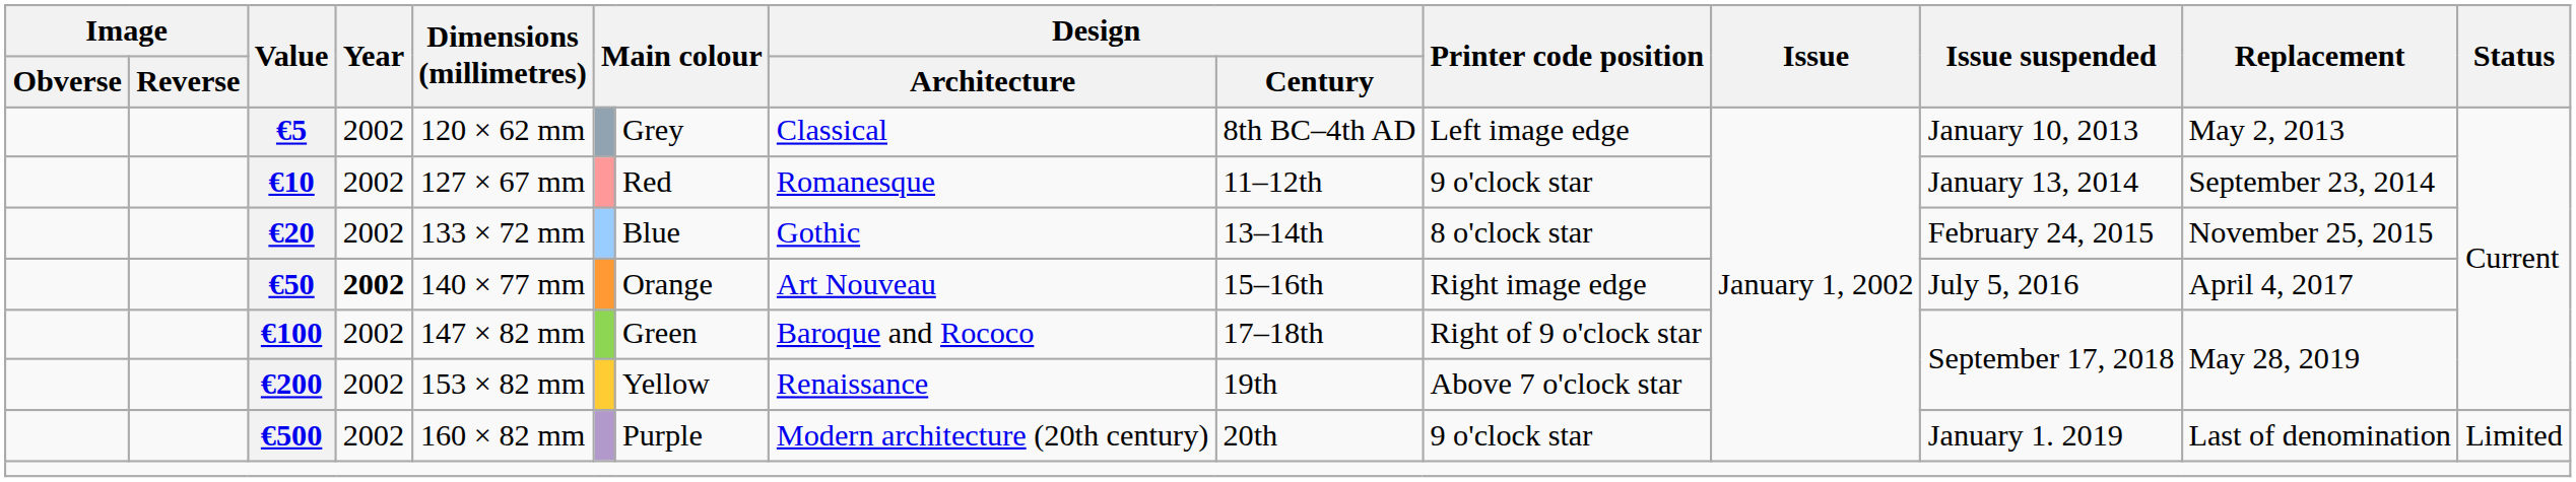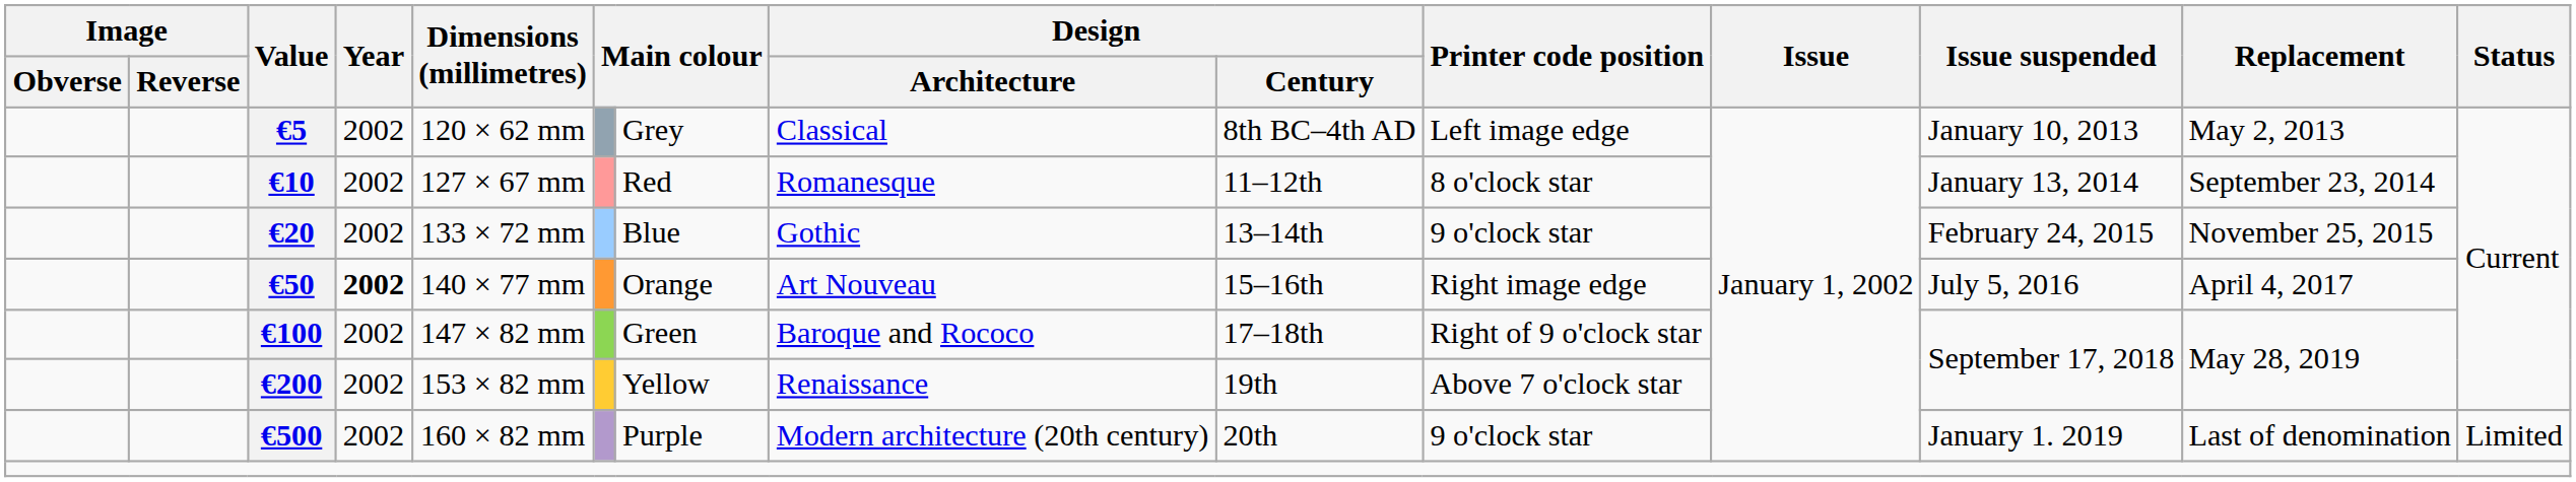€10 | Printer code position: 9 o'clock star -> 8 o'clock star
€20 | Printer code position: 8 o'clock star -> 9 o'clock star
